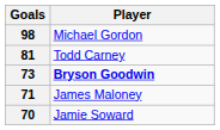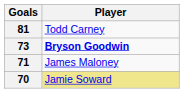- row: 98 | Michael Gordon
70 | Player: no background -> khaki background
